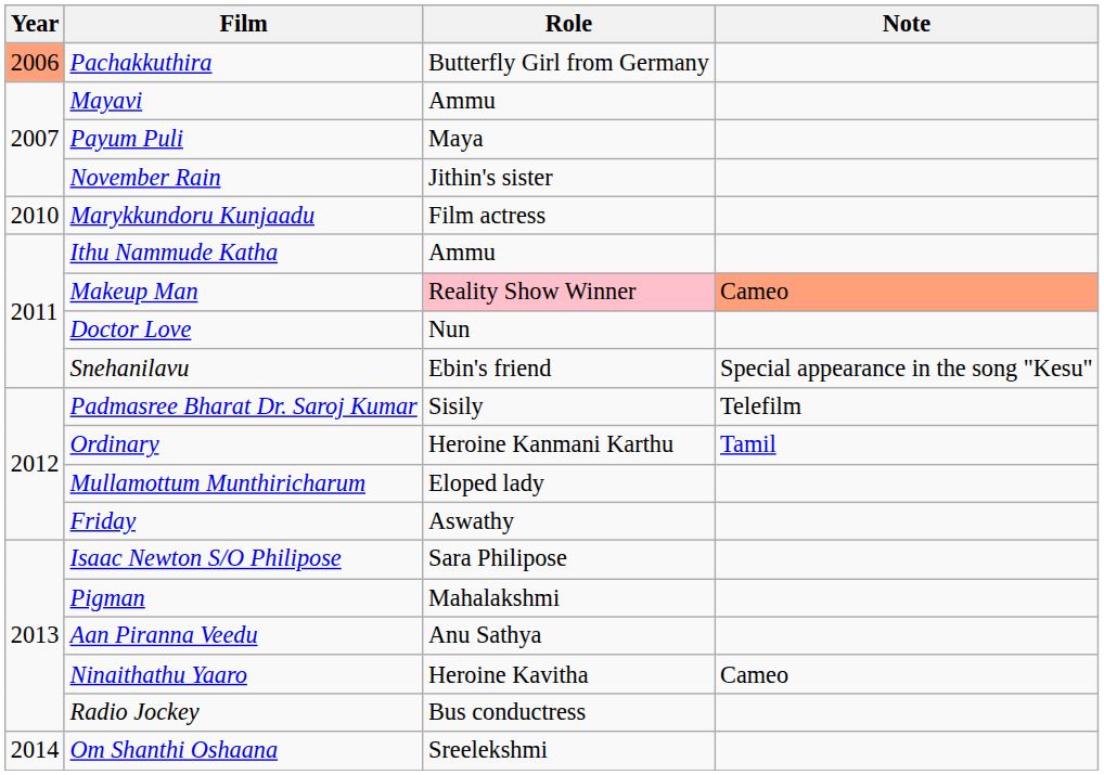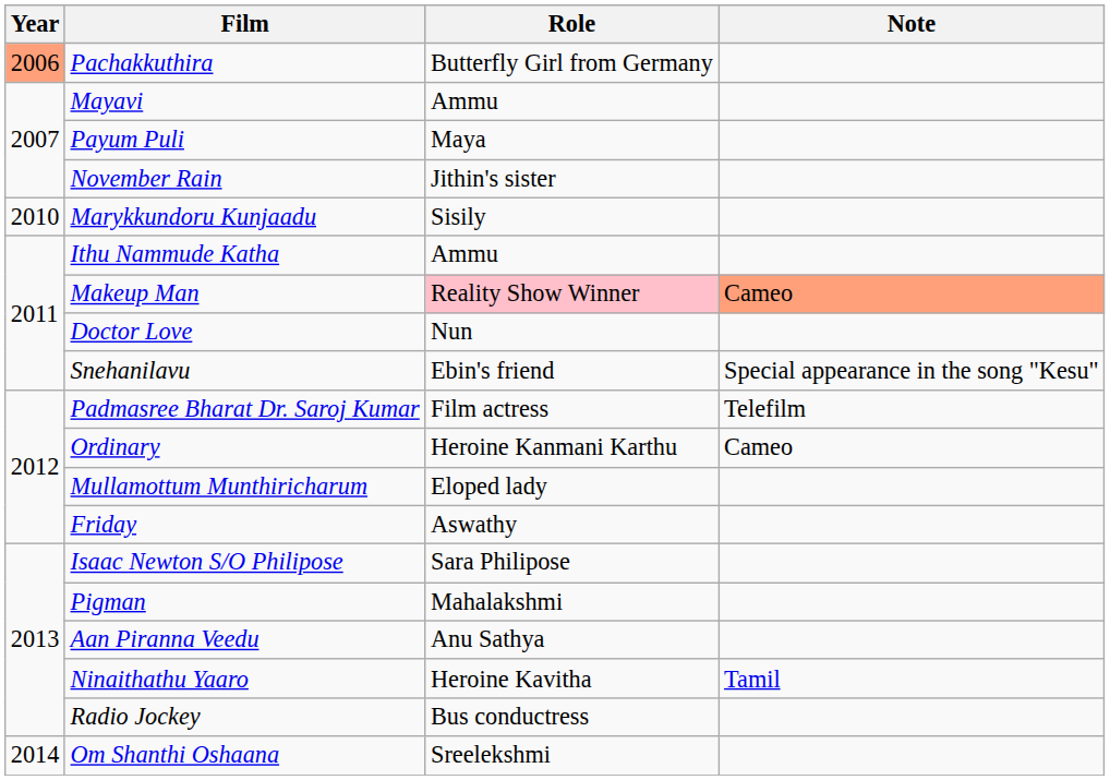Marykkundoru Kunjaadu | Role: Film actress -> Sisily
Padmasree Bharat Dr. Saroj Kumar | Role: Sisily -> Film actress
Ordinary | Note: Tamil -> Cameo
Ninaithathu Yaaro | Note: Cameo -> Tamil
